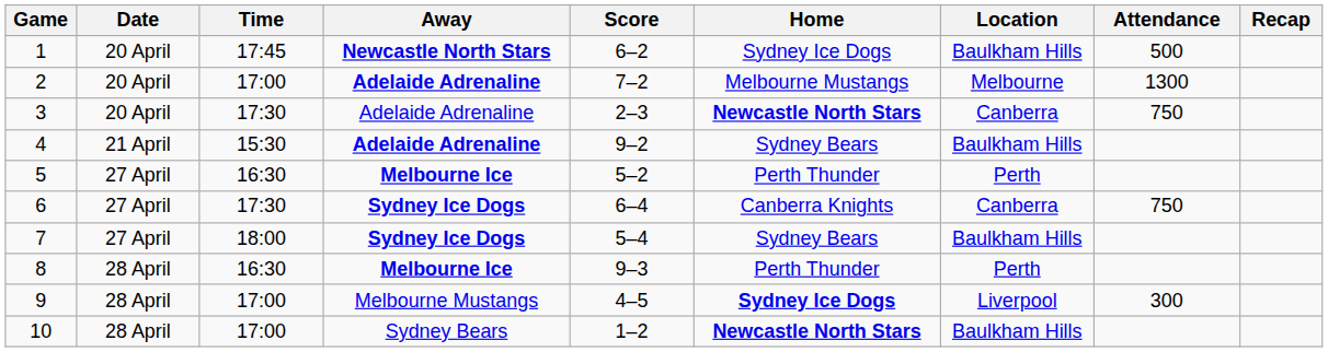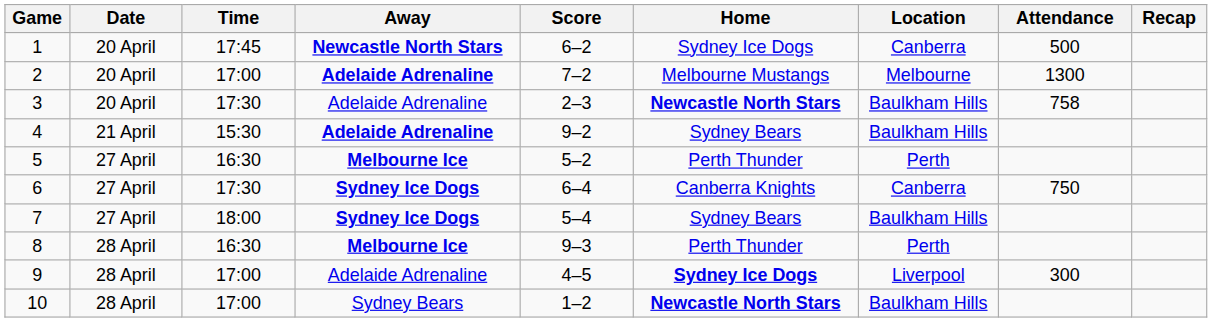1 | Location: Baulkham Hills -> Canberra
3 | Location: Canberra -> Baulkham Hills
3 | Attendance: 750 -> 758
9 | Away: Melbourne Mustangs -> Adelaide Adrenaline
